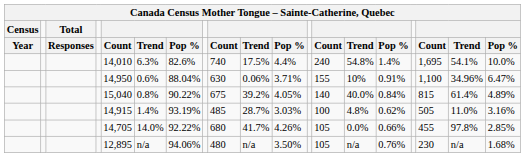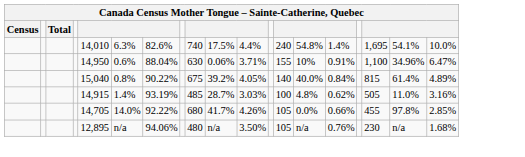- row: Year | Responses | Count | Trend | Pop % | Count | Trend | Pop % | Count | Trend | Pop % | Count | Trend | Pop %
